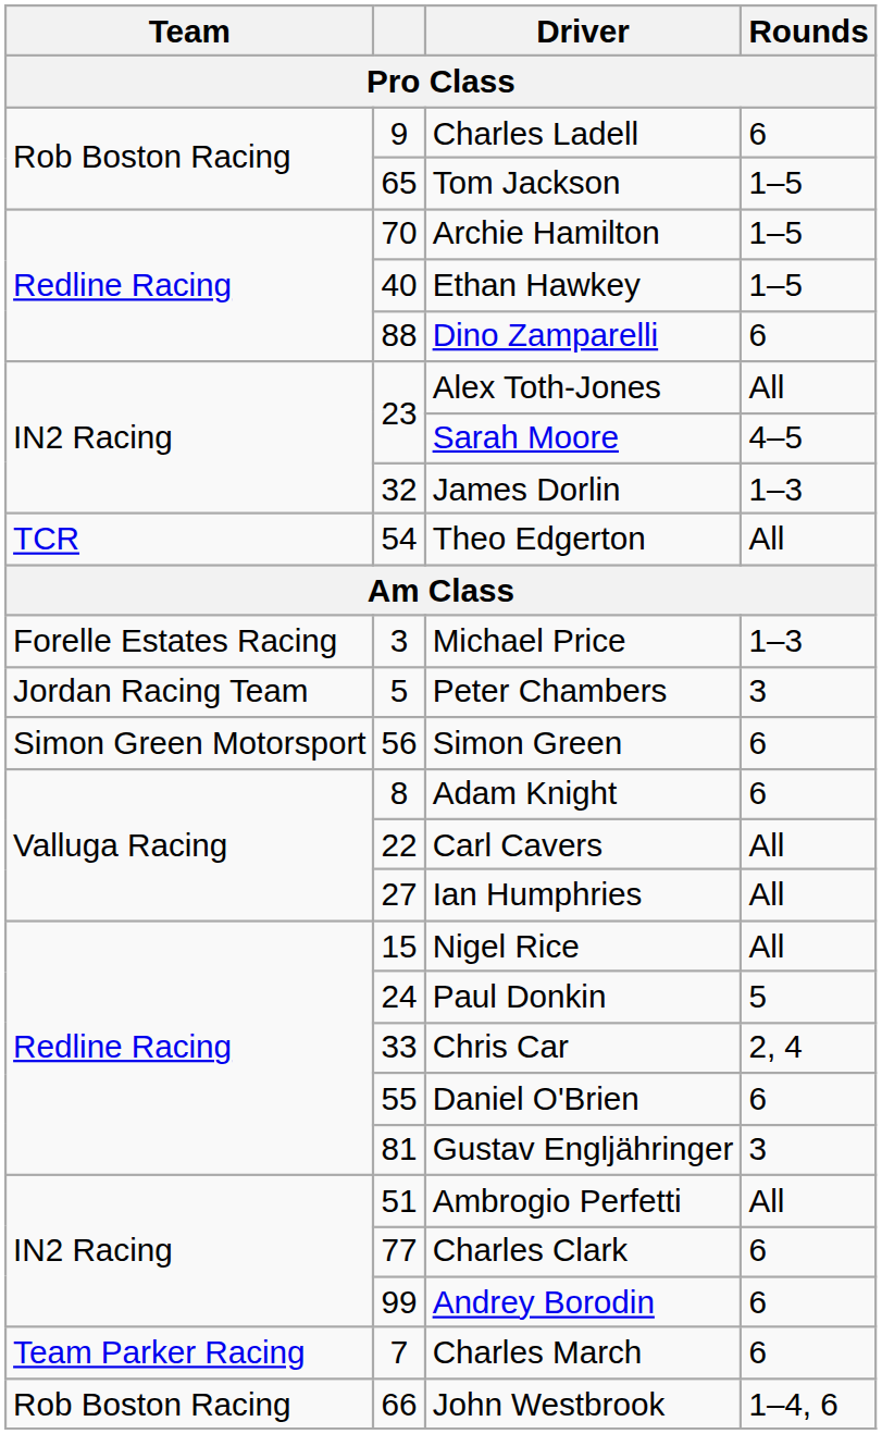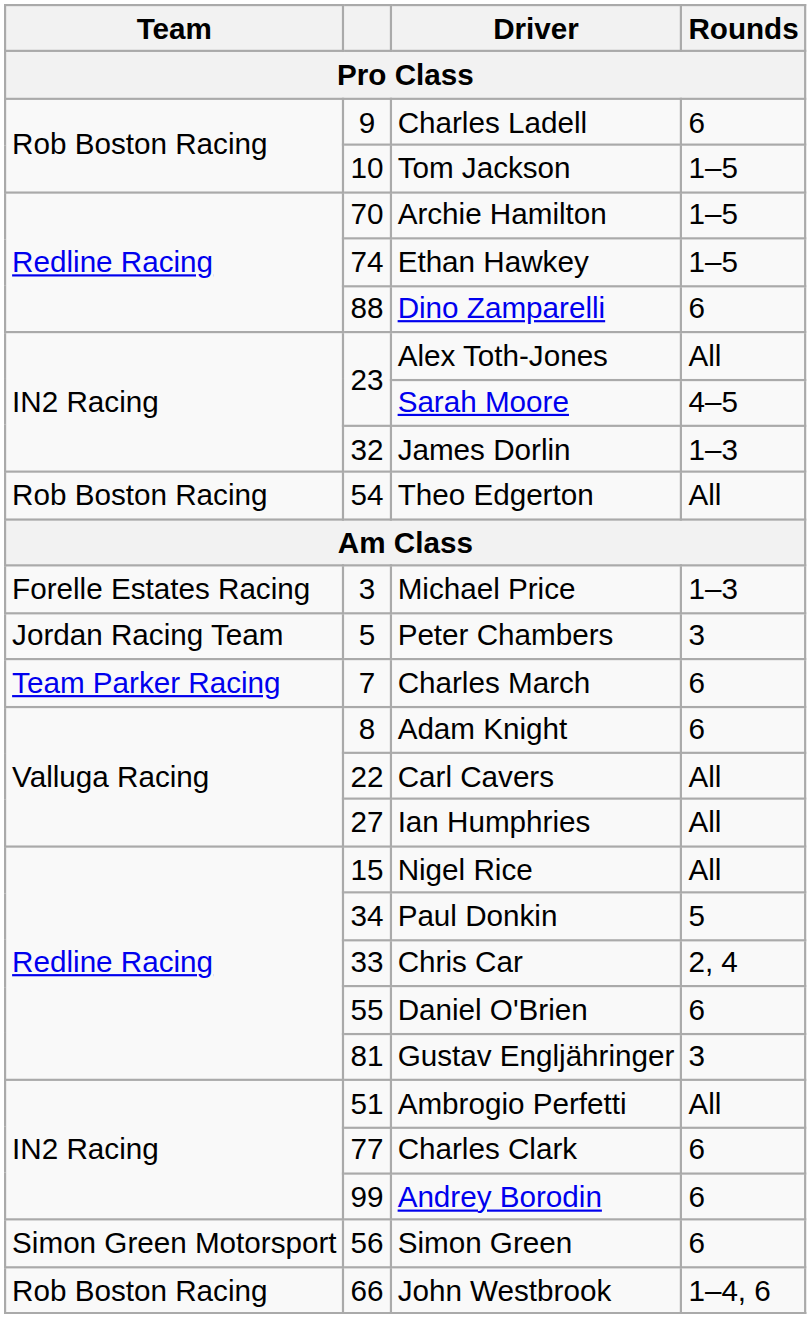Tom Jackson | column 2: 65 -> 10
Ethan Hawkey | column 2: 40 -> 74
Theo Edgerton | Team: TCR -> Rob Boston Racing
rows swapped: Charles March <-> Simon Green
Paul Donkin | column 2: 24 -> 34
